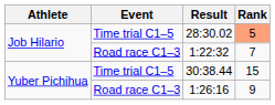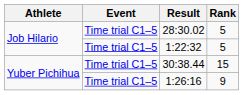28:30.02 | Rank: lightsalmon background -> no background
1:22:32 | Event: Road race C1–3 -> Time trial C1–5
1:22:32 | Rank: 7 -> 5
1:26:16 | Event: Road race C1–3 -> Time trial C1–5
